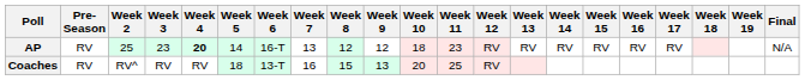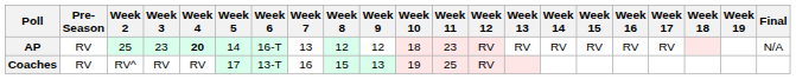Coaches | Week 5: 18 -> 17
Coaches | Week 10: 20 -> 19
